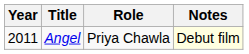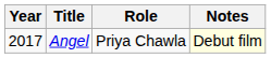Angel | Year: 2011 -> 2017
